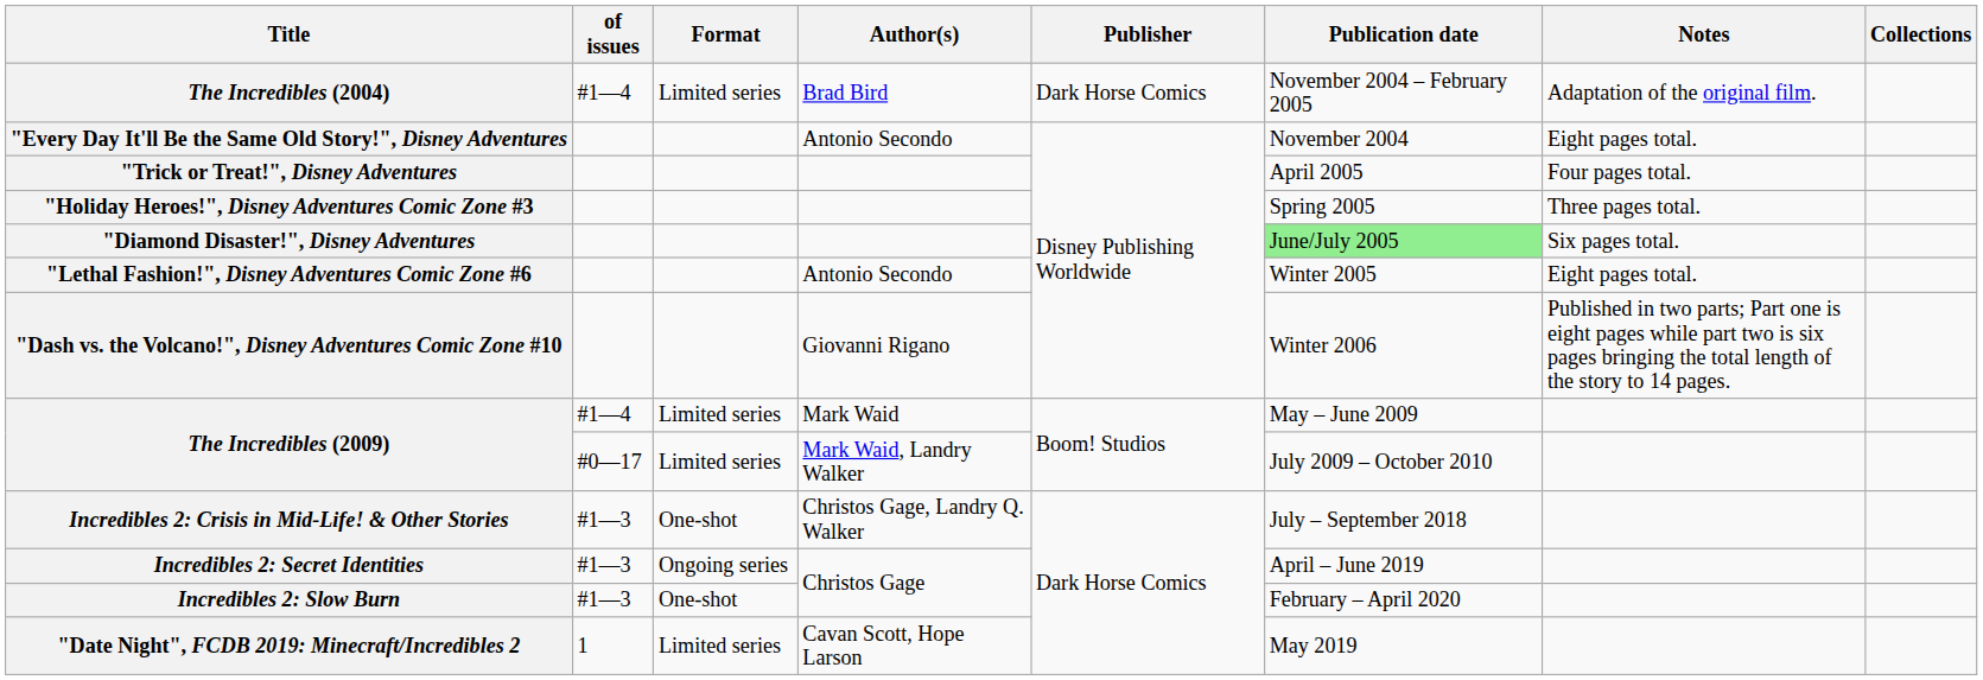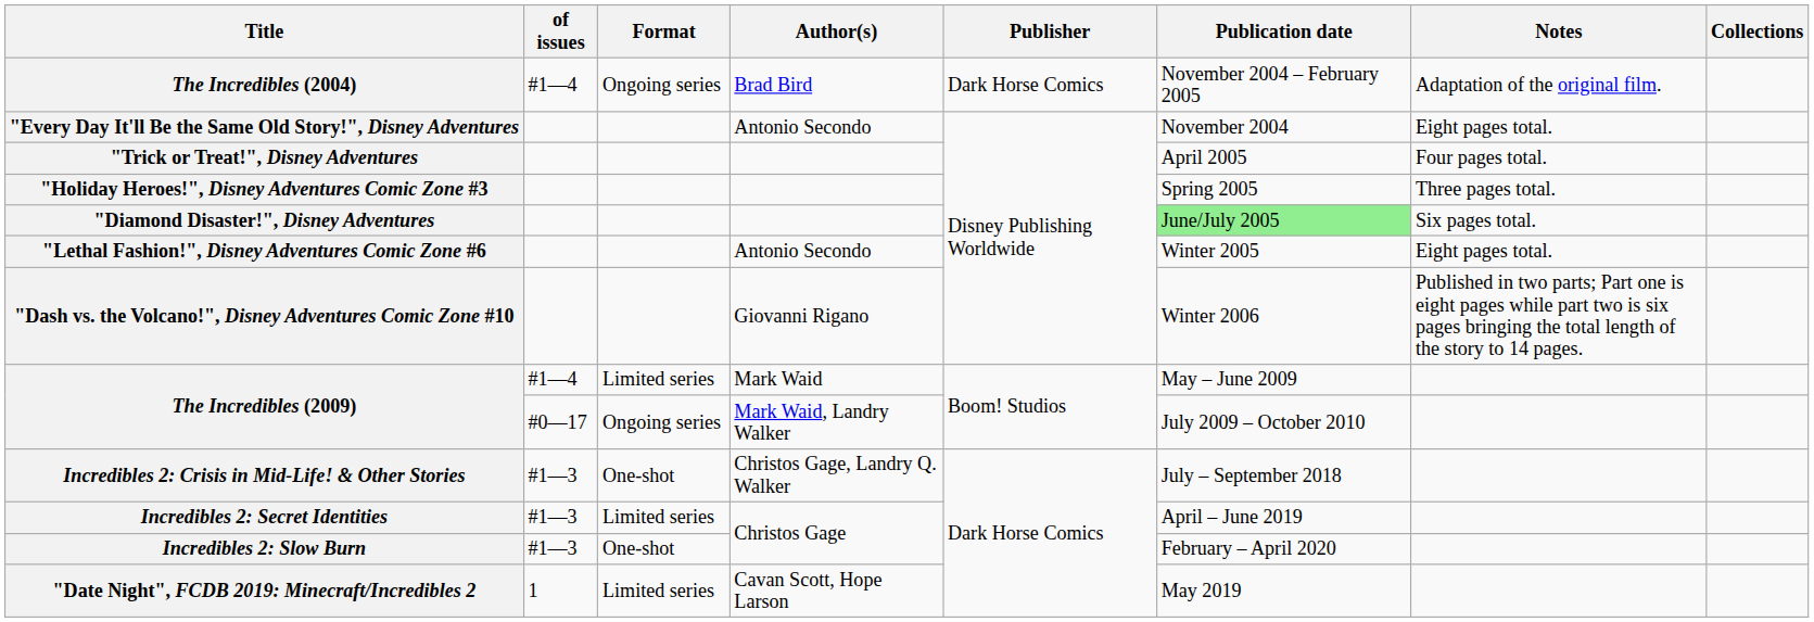The Incredibles (2004) | Format: Limited series -> Ongoing series
The Incredibles (2009) / Mark Waid, Landry Walker | Format: Limited series -> Ongoing series
Incredibles 2: Secret Identities | Format: Ongoing series -> Limited series
